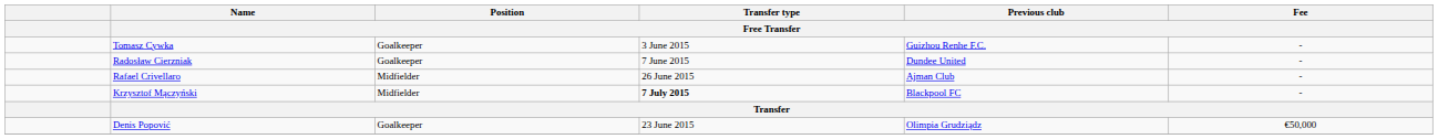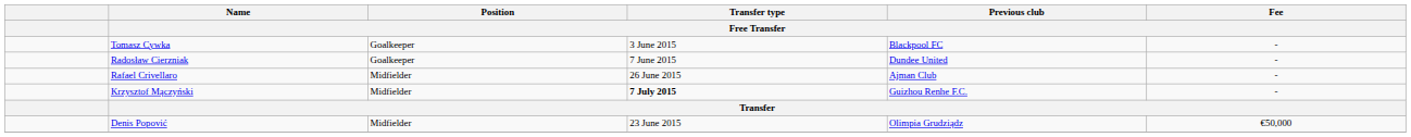Tomasz Cywka | Previous club / Free Transfer: Guizhou Renhe F.C. -> Blackpool FC
Krzysztof Mączyński | Previous club / Free Transfer: Blackpool FC -> Guizhou Renhe F.C.
Denis Popović | Position / Free Transfer: Goalkeeper -> Midfielder
